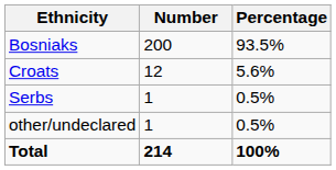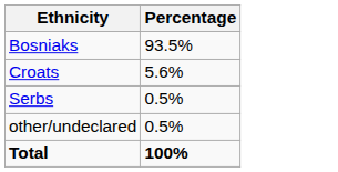- column: Number | 200 | 12 | 1 | 1 | 214
